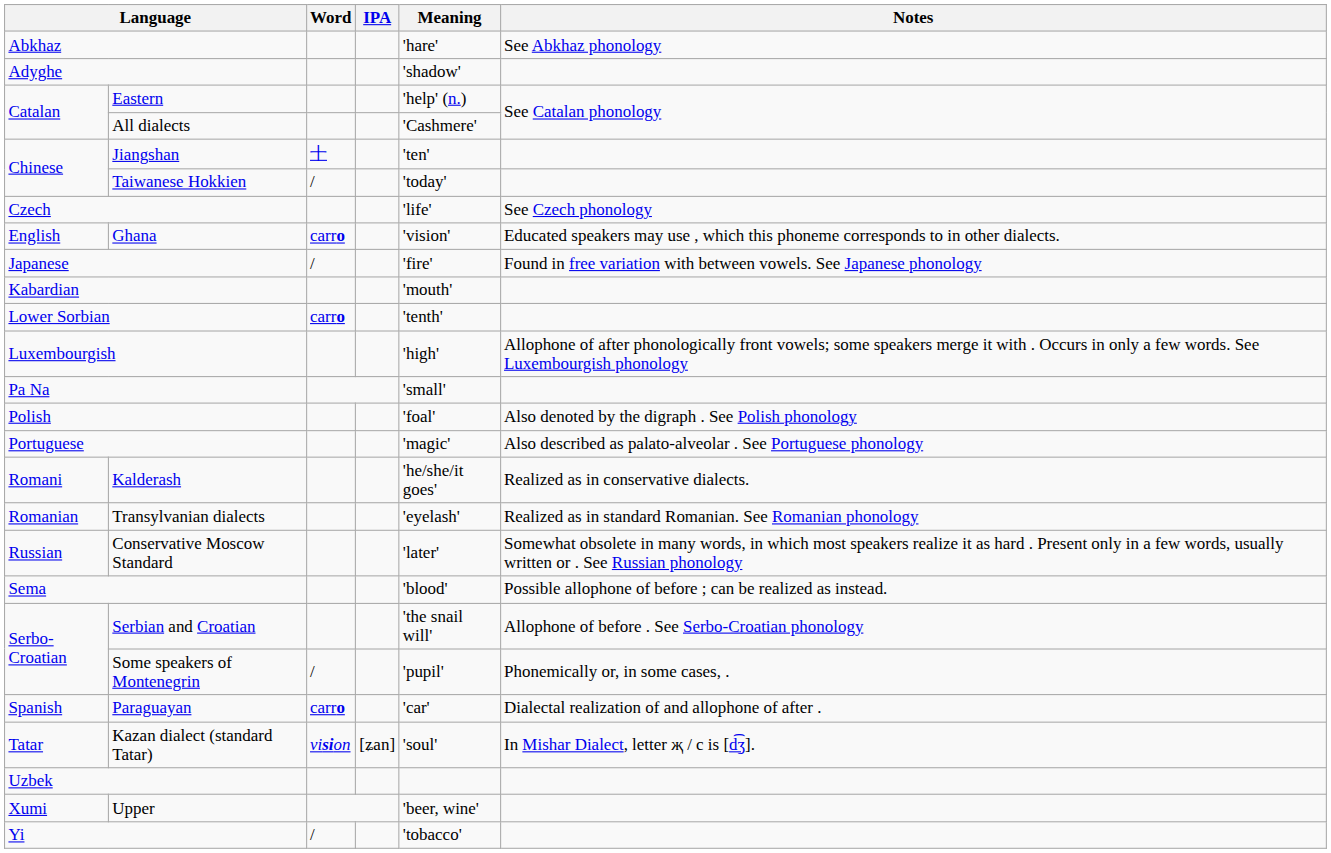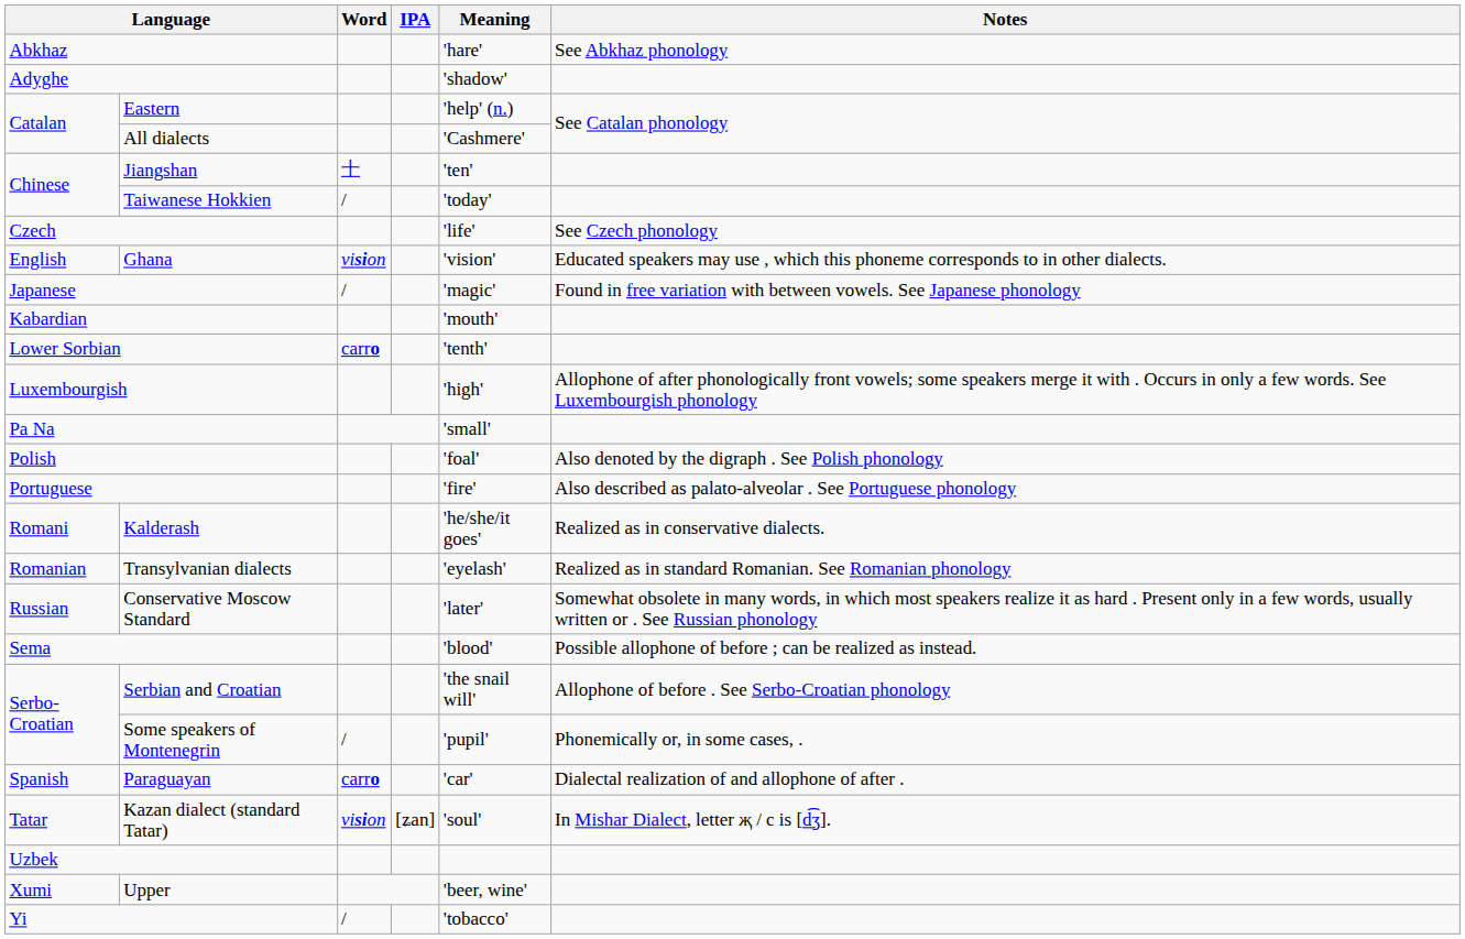Ghana | Word: carro -> vision
Japanese | Meaning: 'fire' -> 'magic'
Portuguese | Meaning: 'magic' -> 'fire'
